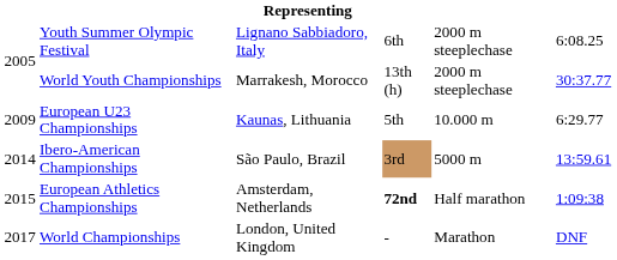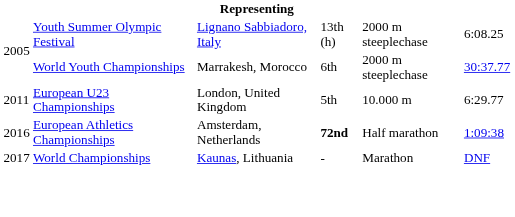Youth Summer Olympic Festival | column 4: 6th -> 13th (h)
World Youth Championships | column 4: 13th (h) -> 6th
European U23 Championships | column 1: 2009 -> 2011
European U23 Championships | column 3: Kaunas, Lithuania -> London, United Kingdom
- row: 2014 | Ibero-American Championships | São Paulo, Brazil | 3rd | 5000 m | 13:59.61
European Athletics Championships | column 1: 2015 -> 2016
World Championships | column 3: London, United Kingdom -> Kaunas, Lithuania
